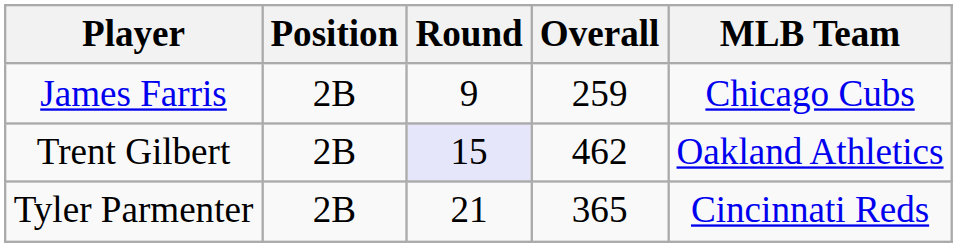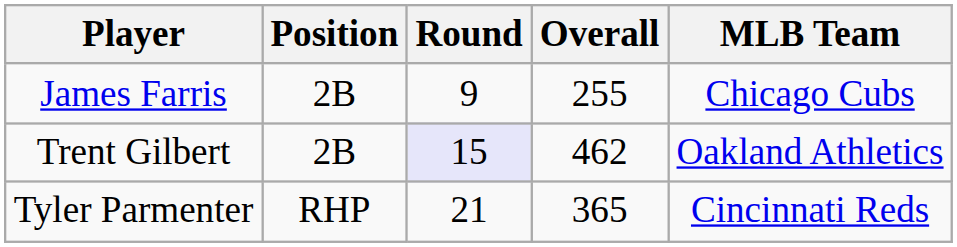James Farris | Overall: 259 -> 255
Tyler Parmenter | Position: 2B -> RHP
